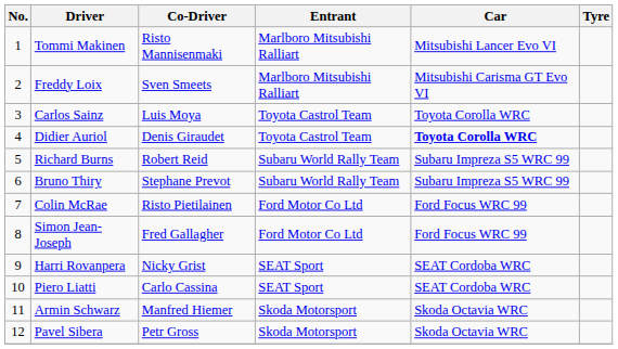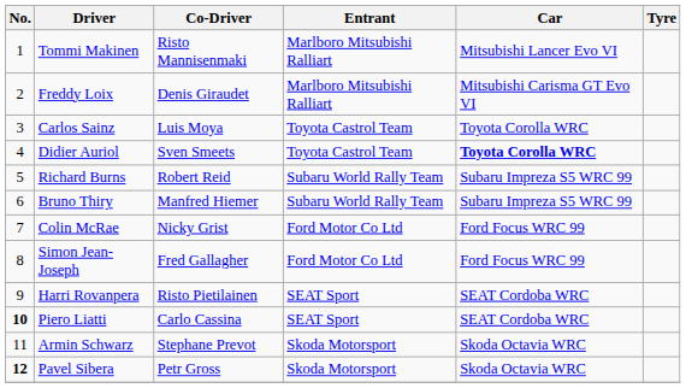Freddy Loix | Co-Driver: Sven Smeets -> Denis Giraudet
Didier Auriol | Co-Driver: Denis Giraudet -> Sven Smeets
Bruno Thiry | Co-Driver: Stephane Prevot -> Manfred Hiemer
Colin McRae | Co-Driver: Risto Pietilainen -> Nicky Grist
Harri Rovanpera | Co-Driver: Nicky Grist -> Risto Pietilainen
Piero Liatti | No.: normal -> bold
Armin Schwarz | Co-Driver: Manfred Hiemer -> Stephane Prevot
Pavel Sibera | No.: normal -> bold
